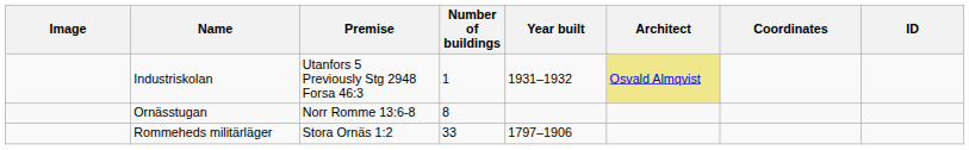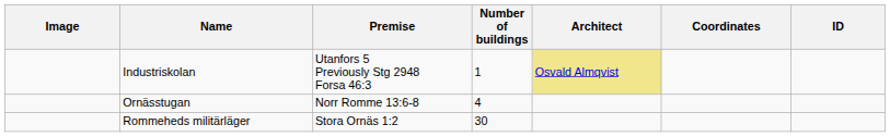- column: Year built | 1931–1932 | 1797–1906
Ornässtugan | Number of buildings: 8 -> 4
Rommeheds militärläger | Number of buildings: 33 -> 30
